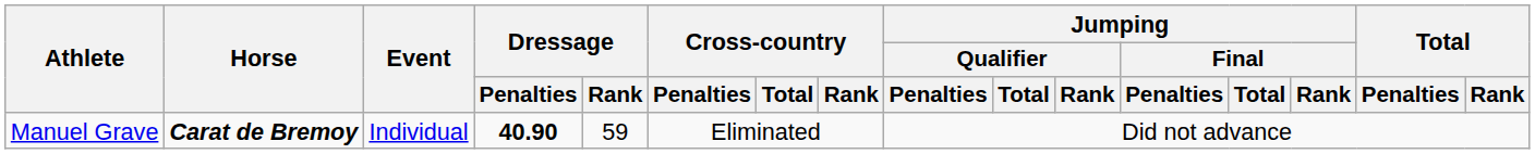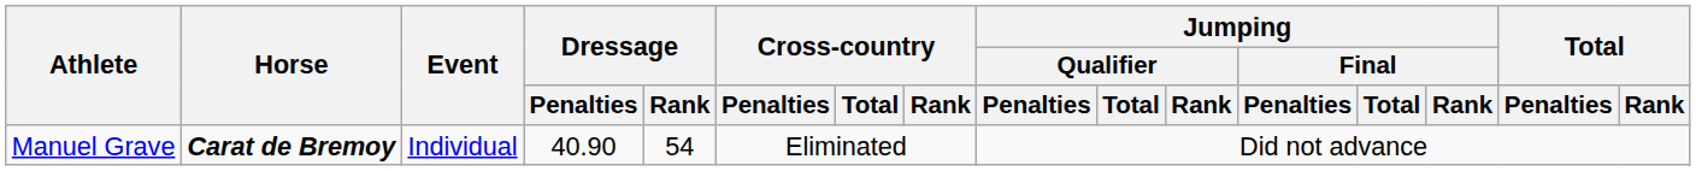Manuel Grave | Dressage / Penalties: bold -> normal
Manuel Grave | Dressage / Rank: 59 -> 54
